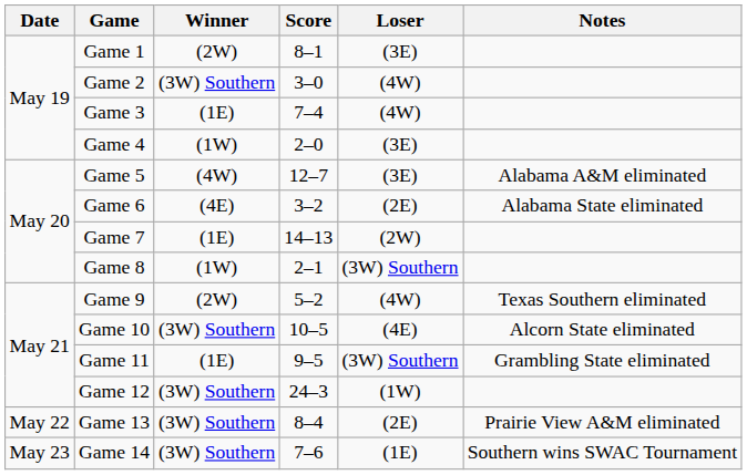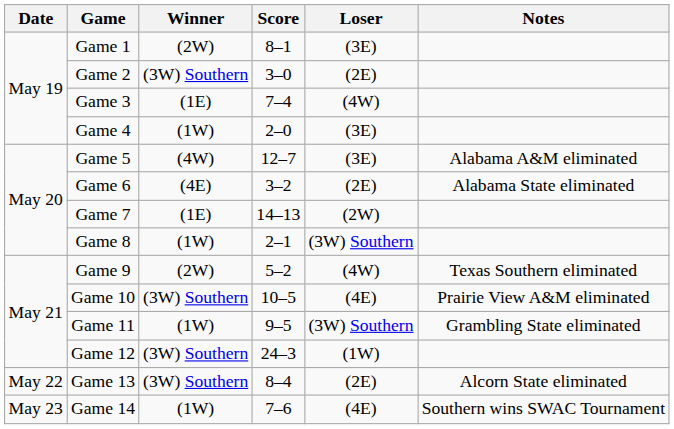Game 2 | Loser: (4W) -> (2E)
Game 10 | Notes: Alcorn State eliminated -> Prairie View A&M eliminated
Game 11 | Winner: (1E) -> (1W)
Game 13 | Notes: Prairie View A&M eliminated -> Alcorn State eliminated
Game 14 | Winner: (3W) Southern -> (1W)
Game 14 | Loser: (1E) -> (4E)
